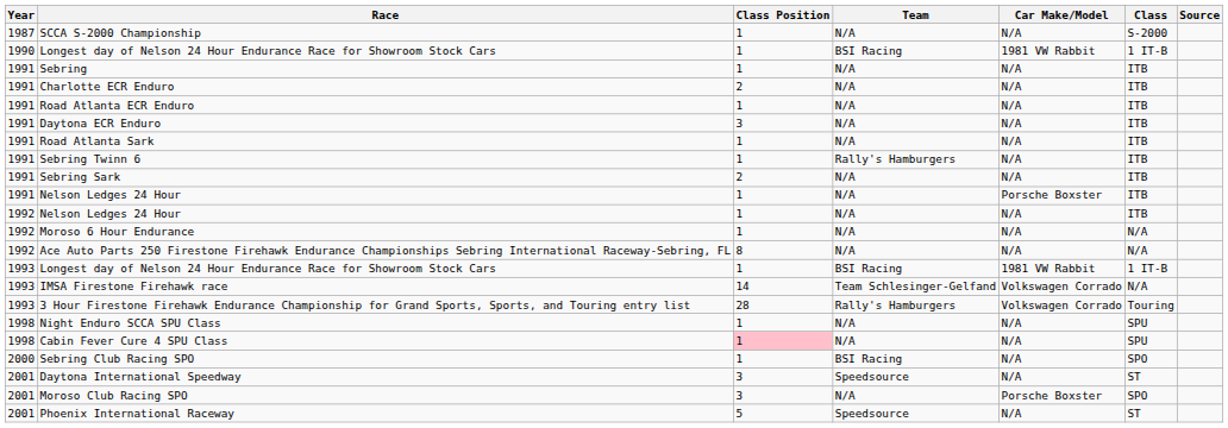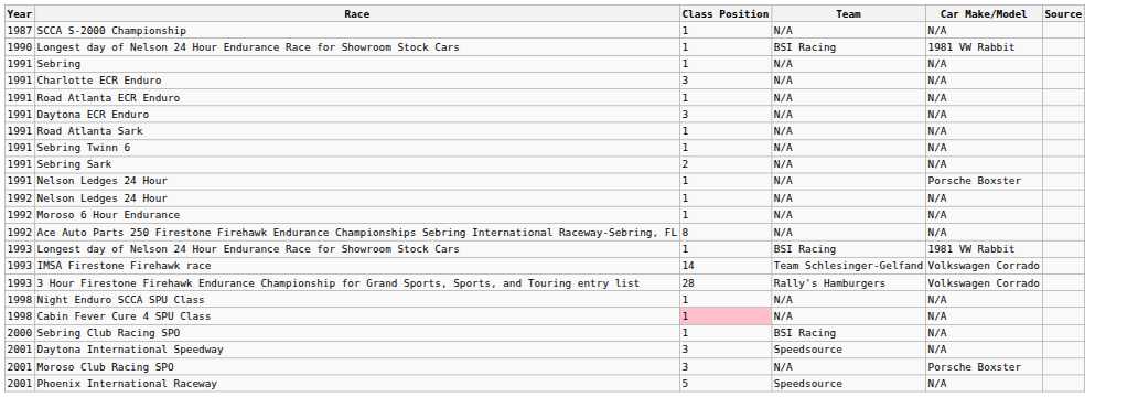- column: Class | S-2000 | 1 IT-B | ITB | ITB | ITB | ITB | ITB | ITB | ITB | ITB | ITB | N/A | N/A | 1 IT-B | N/A | Touring | SPU | SPU | SPO | ST | SPO | ST
Charlotte ECR Enduro | Class Position: 2 -> 3
Sebring Twinn 6 | Team: Rally's Hamburgers -> N/A
